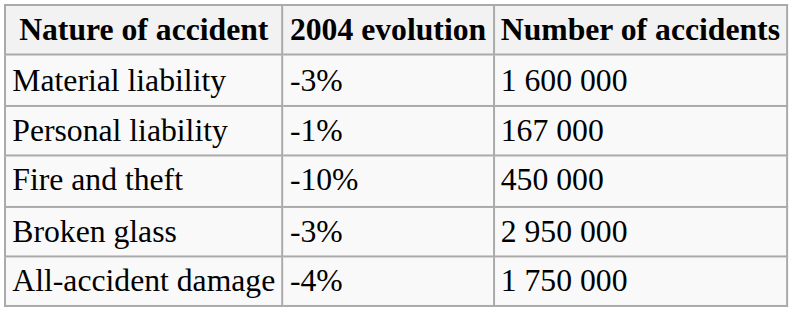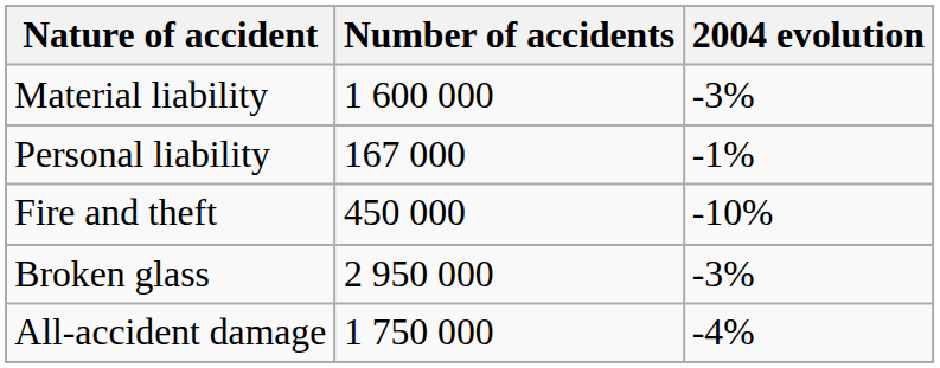columns swapped: Number of accidents <-> 2004 evolution
